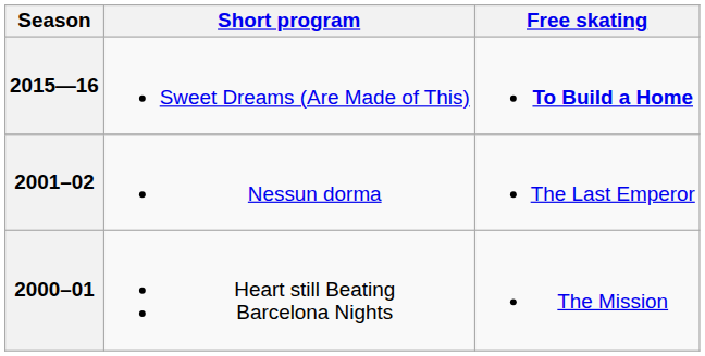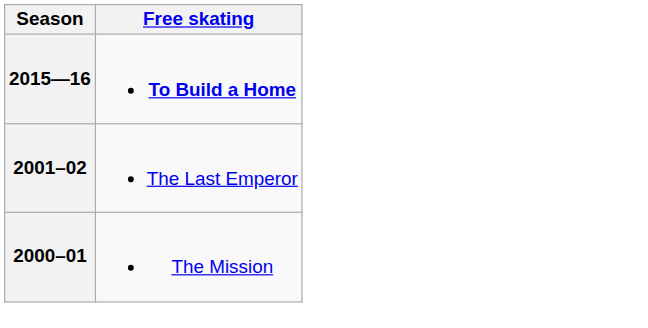- column: Short program | Sweet Dreams (Are Made of This) | Nessun dorma | Heart still Beating Barcelona Nights
